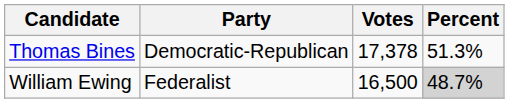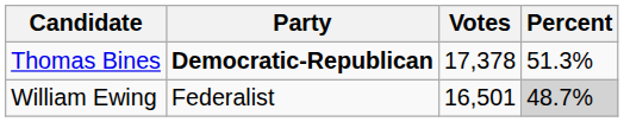Thomas Bines | Party: normal -> bold
William Ewing | Votes: 16,500 -> 16,501
